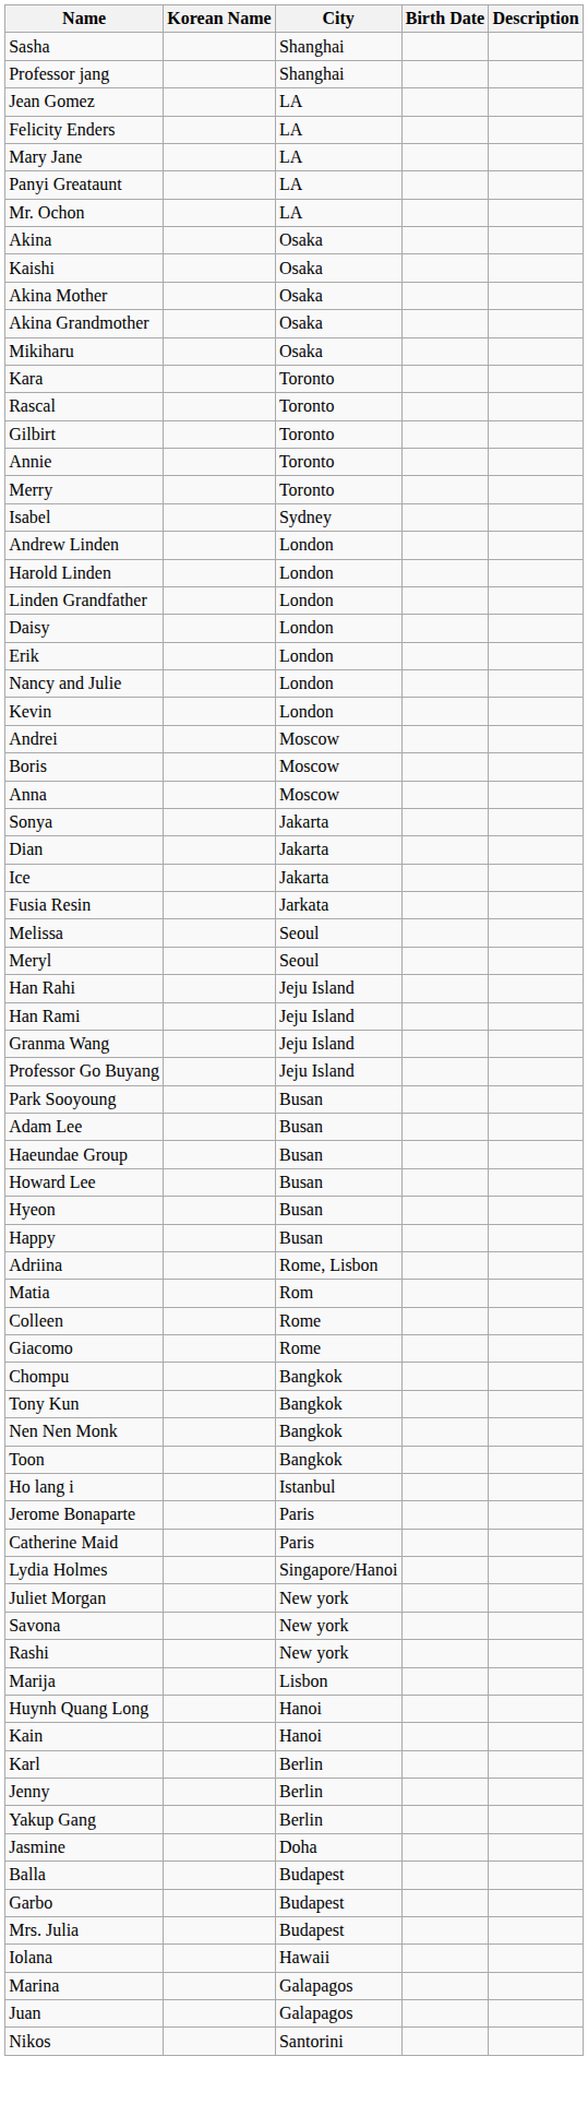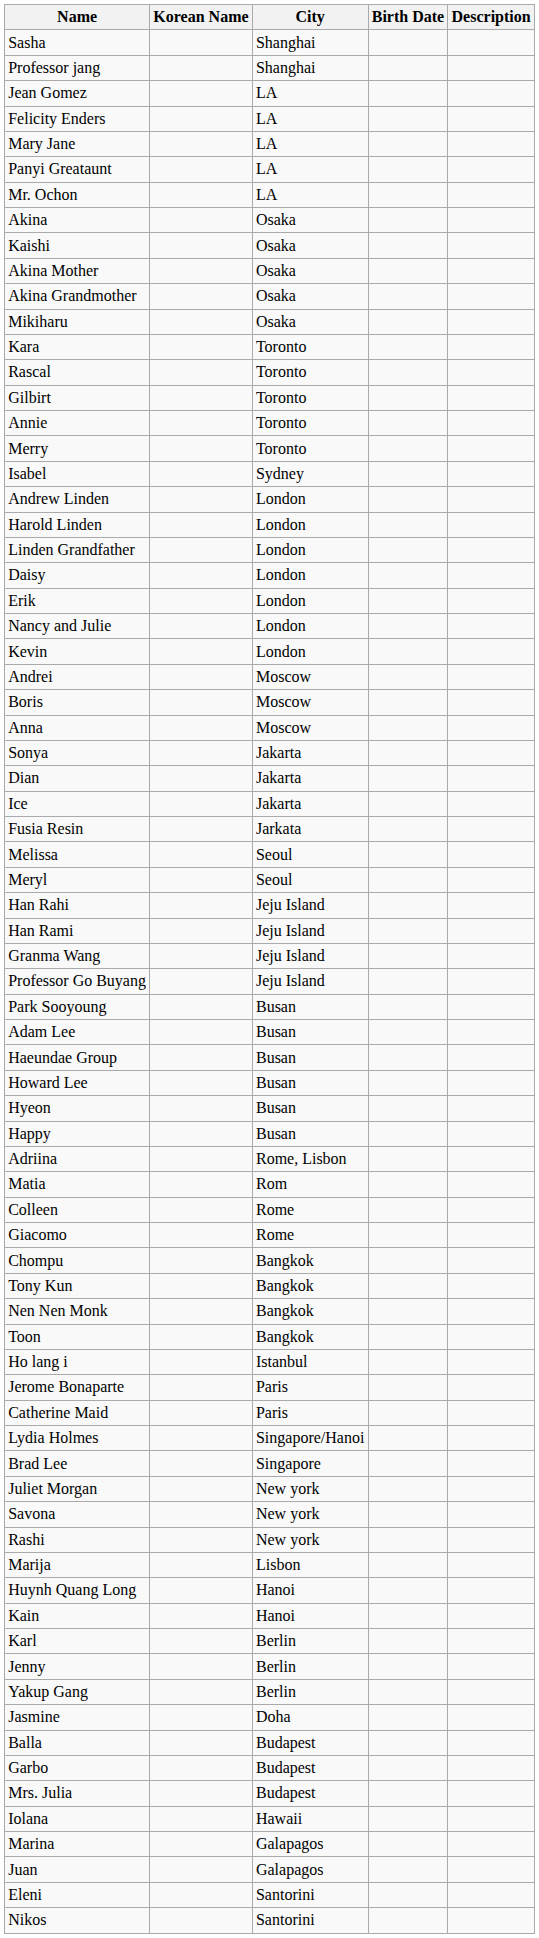+ row: Brad Lee | Singapore
+ row: Eleni | Santorini
